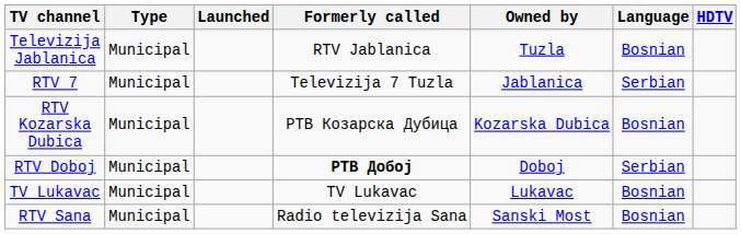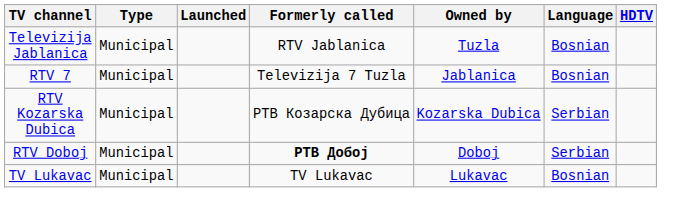RTV 7 | Language: Serbian -> Bosnian
RTV Kozarska Dubica | Language: Bosnian -> Serbian
- row: RTV Sana | Municipal | Radio televizija Sana | Sanski Most | Bosnian
